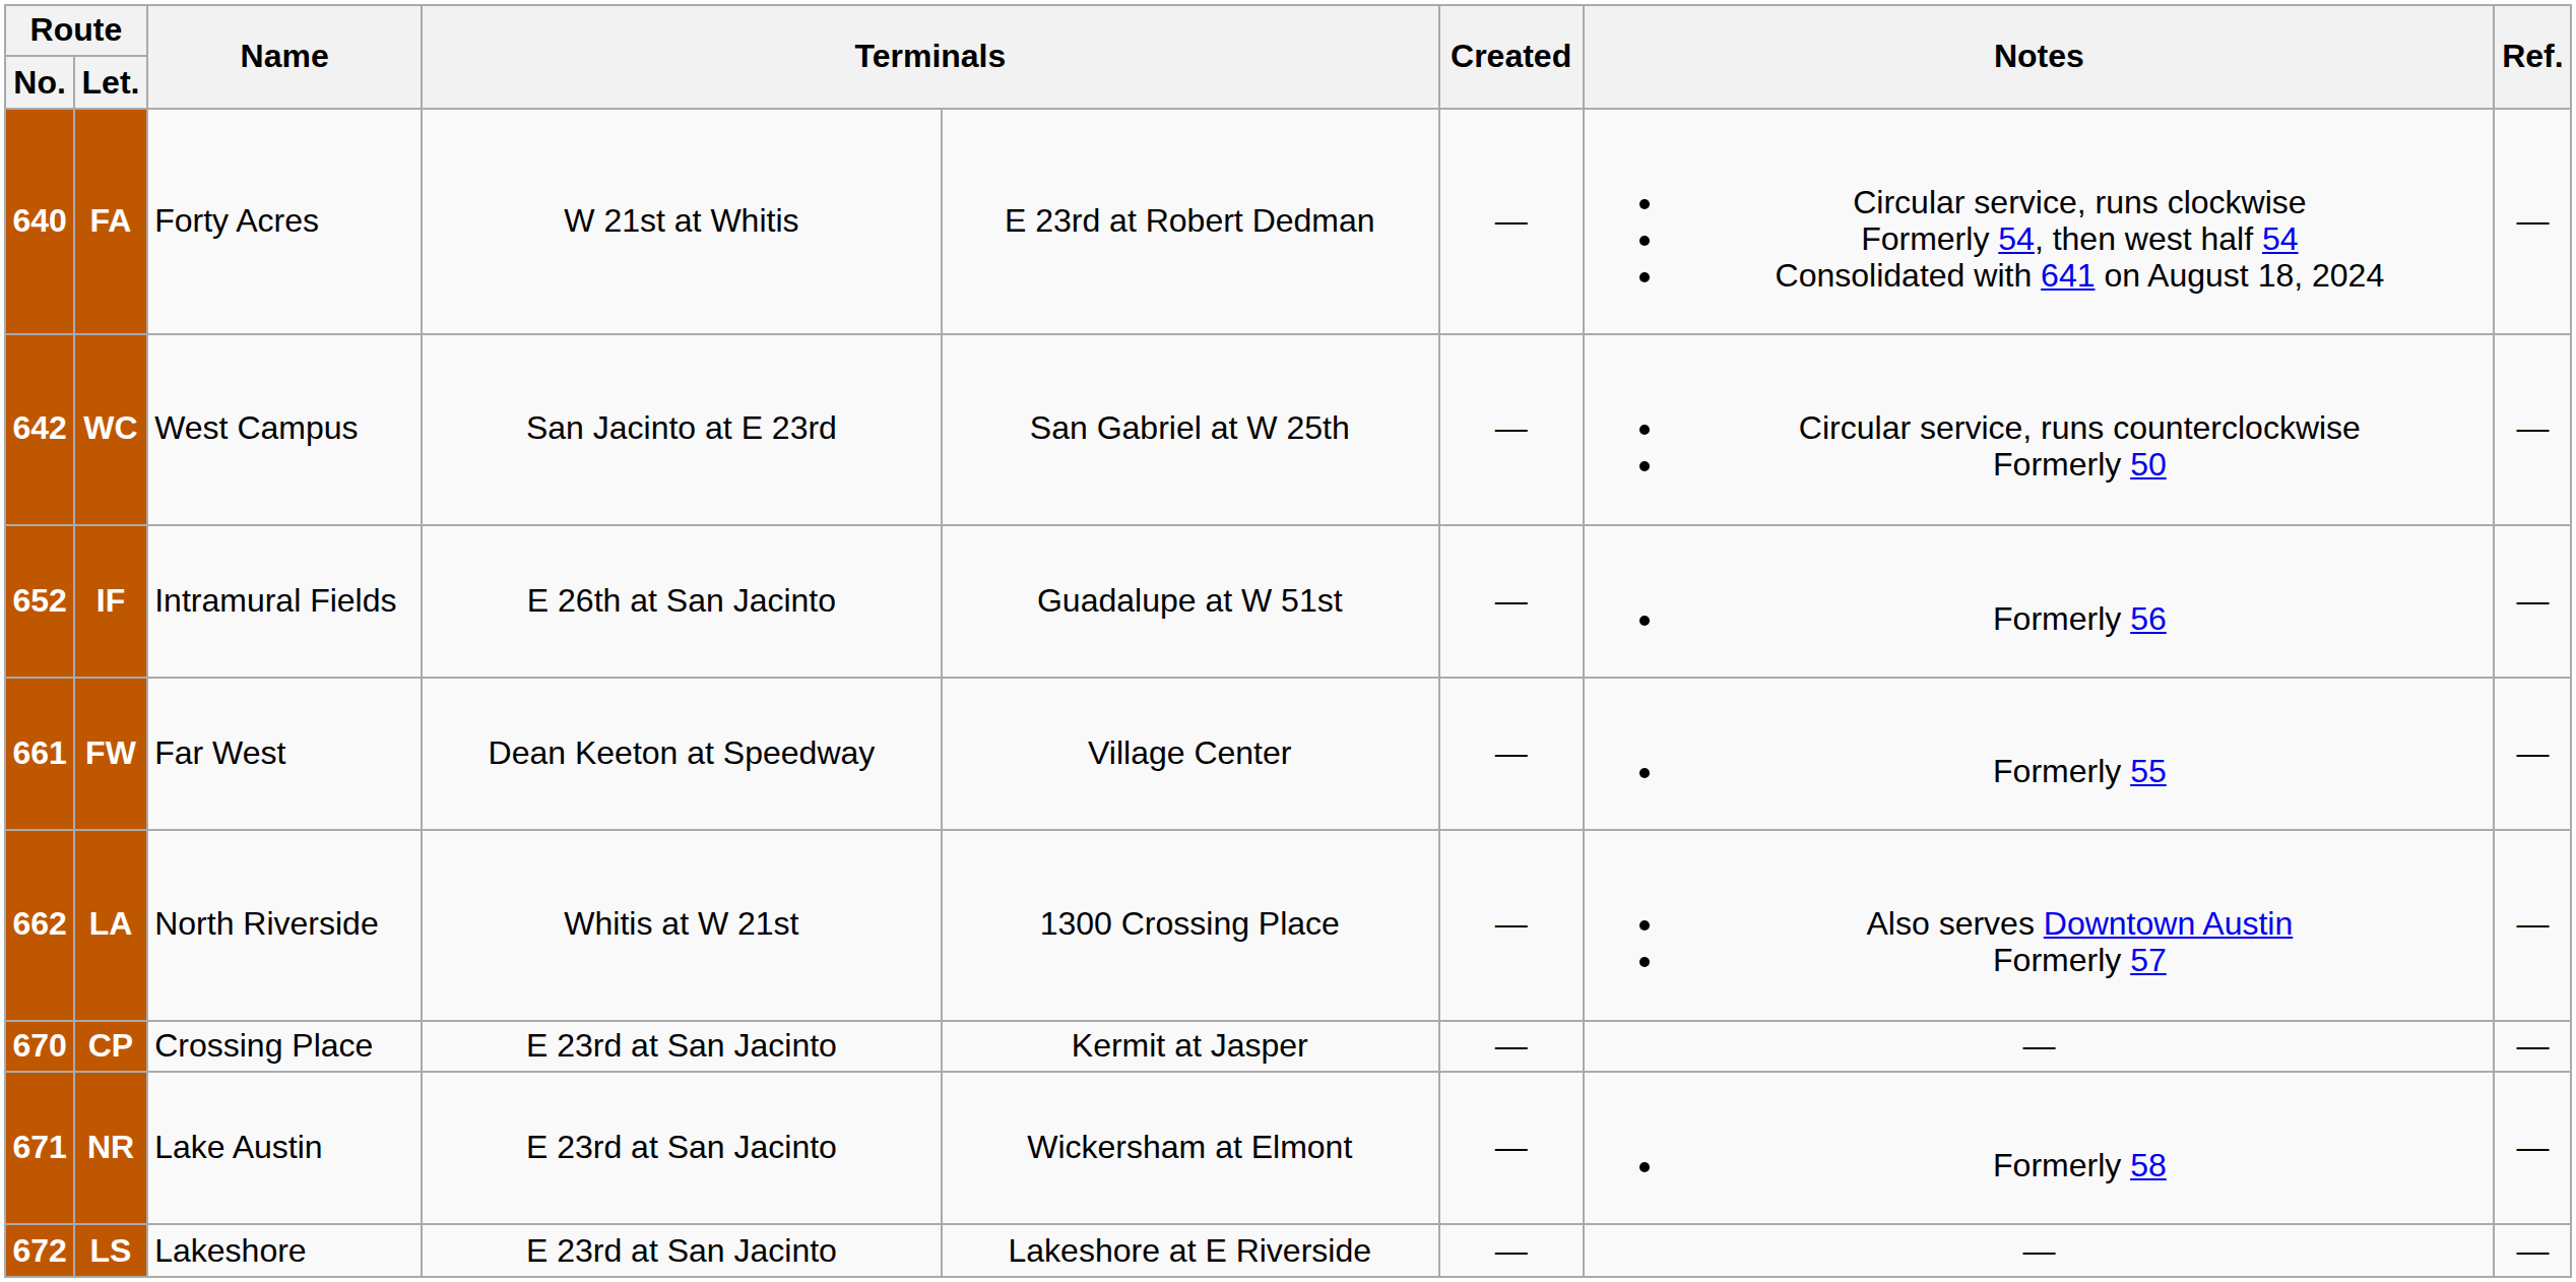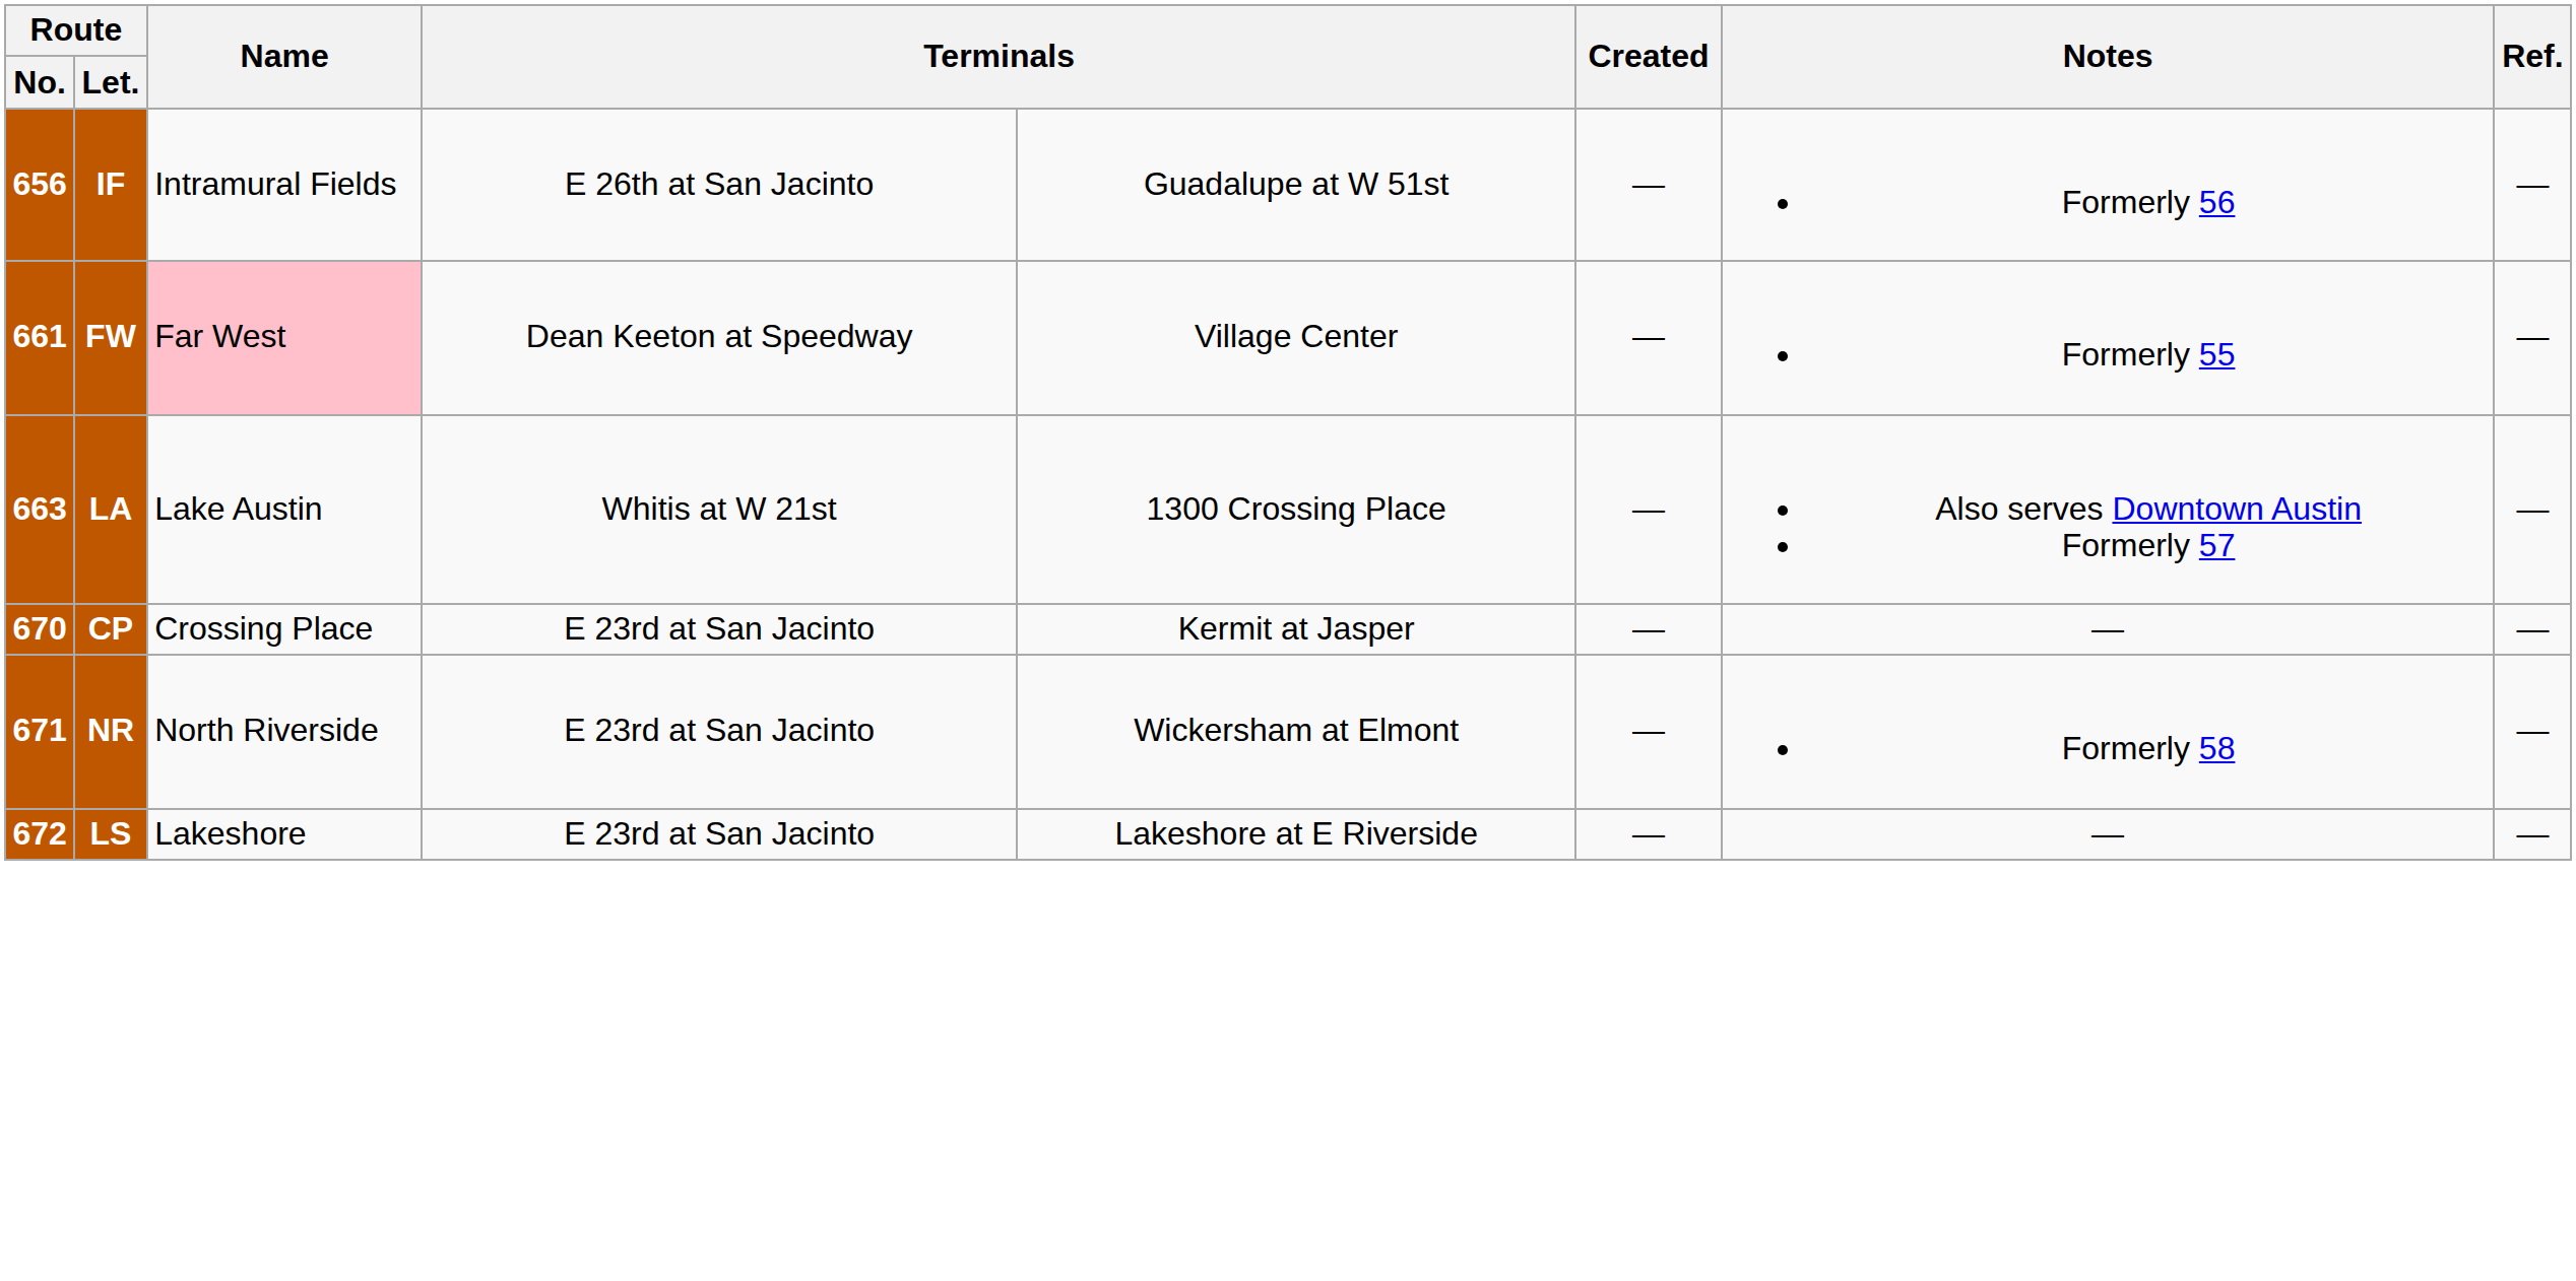- row: 640 | FA | Forty Acres | W 21st at Whitis | E 23rd at Robert Dedman | — | Circular service, runs clockwise Formerly 54, then west half 54 Consolidated with 641 on August 18, 2024 | —
- row: 642 | WC | West Campus | San Jacinto at E 23rd | San Gabriel at W 25th | — | Circular service, runs counterclockwise Formerly 50 | —
IF | Route / No.: 652 -> 656
FW | Name: no background -> pink background
LA | Route / No.: 662 -> 663
LA | Name: North Riverside -> Lake Austin
NR | Name: Lake Austin -> North Riverside
